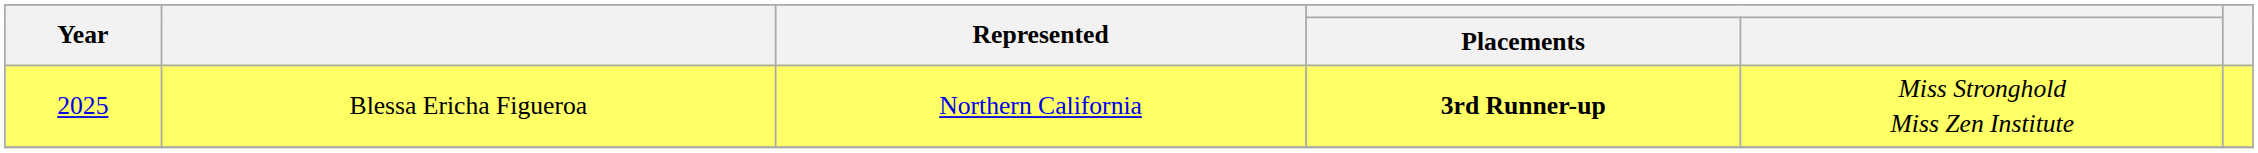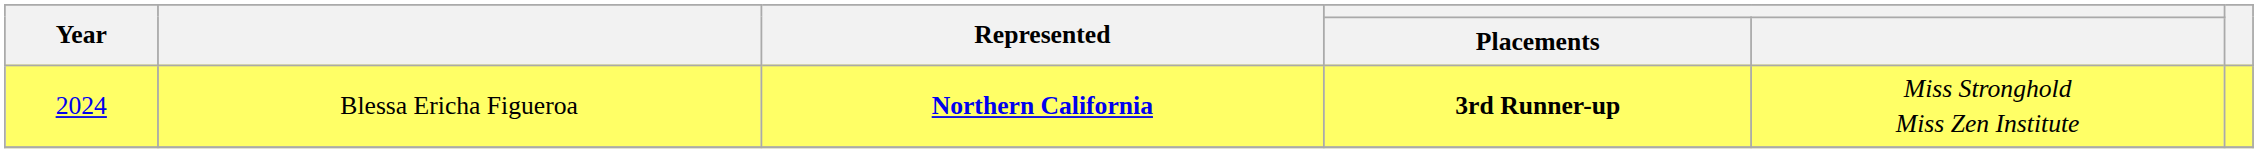Blessa Ericha Figueroa | Year: 2025 -> 2024
Blessa Ericha Figueroa | Represented: normal -> bold
